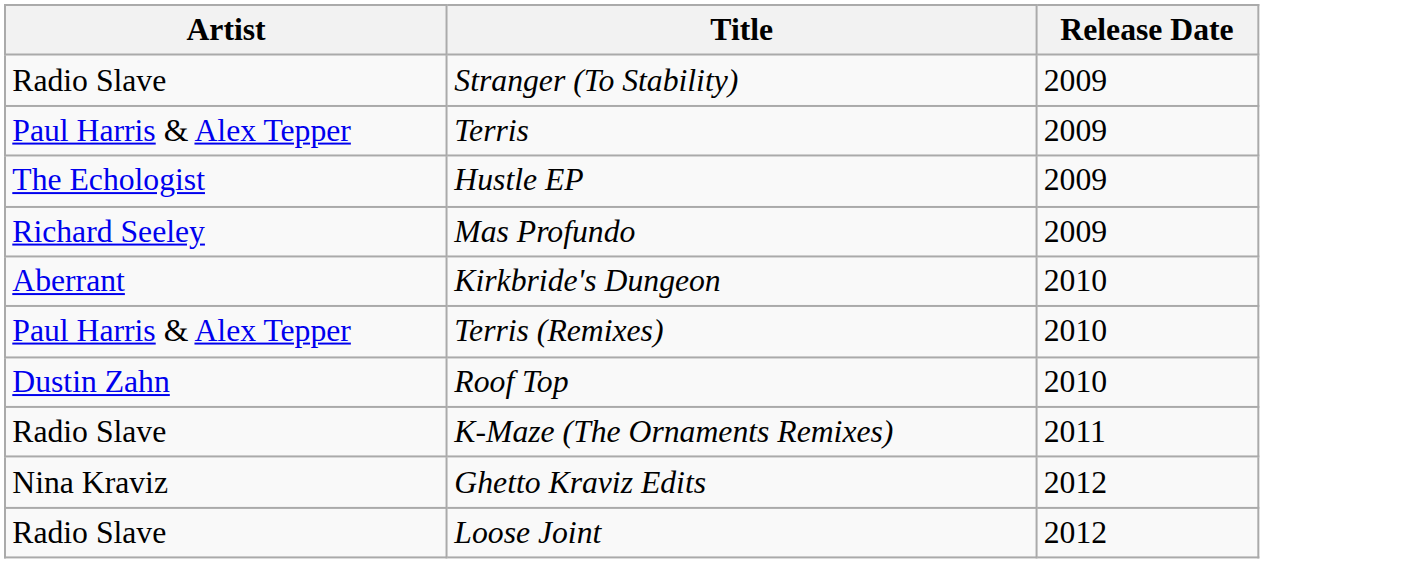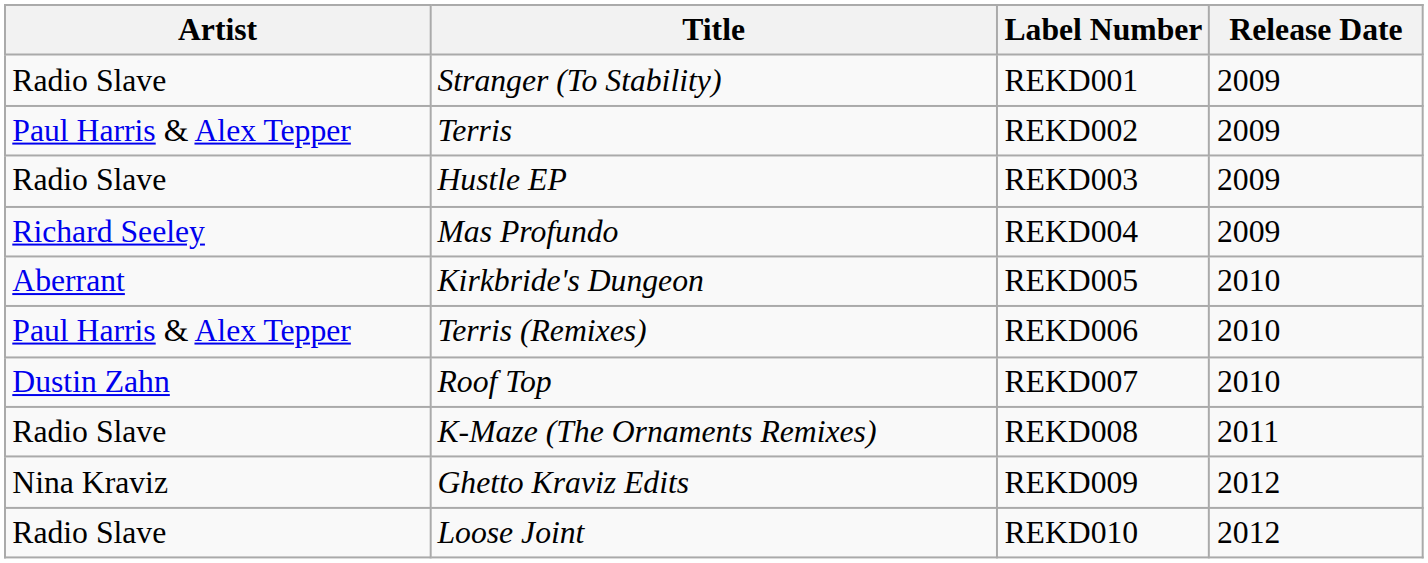+ column: Label Number | REKD001 | REKD002 | REKD003 | REKD004 | REKD005 | REKD006 | REKD007 | REKD008 | REKD009 | REKD010
Hustle EP | Artist: The Echologist -> Radio Slave
